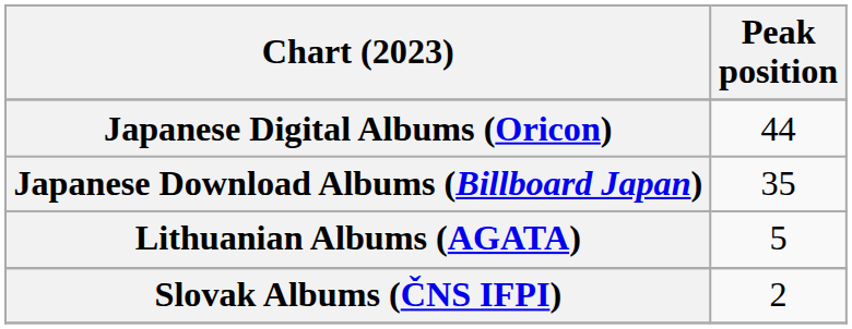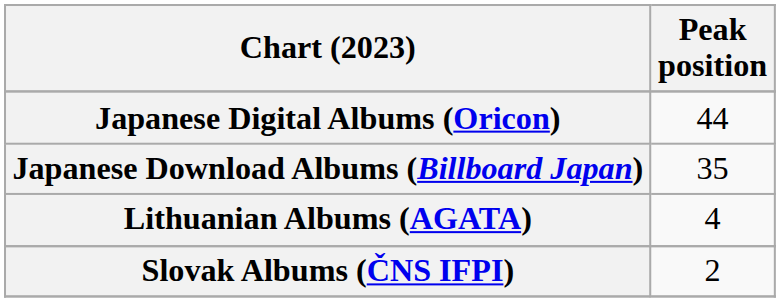Lithuanian Albums (AGATA) | Peak position: 5 -> 4
